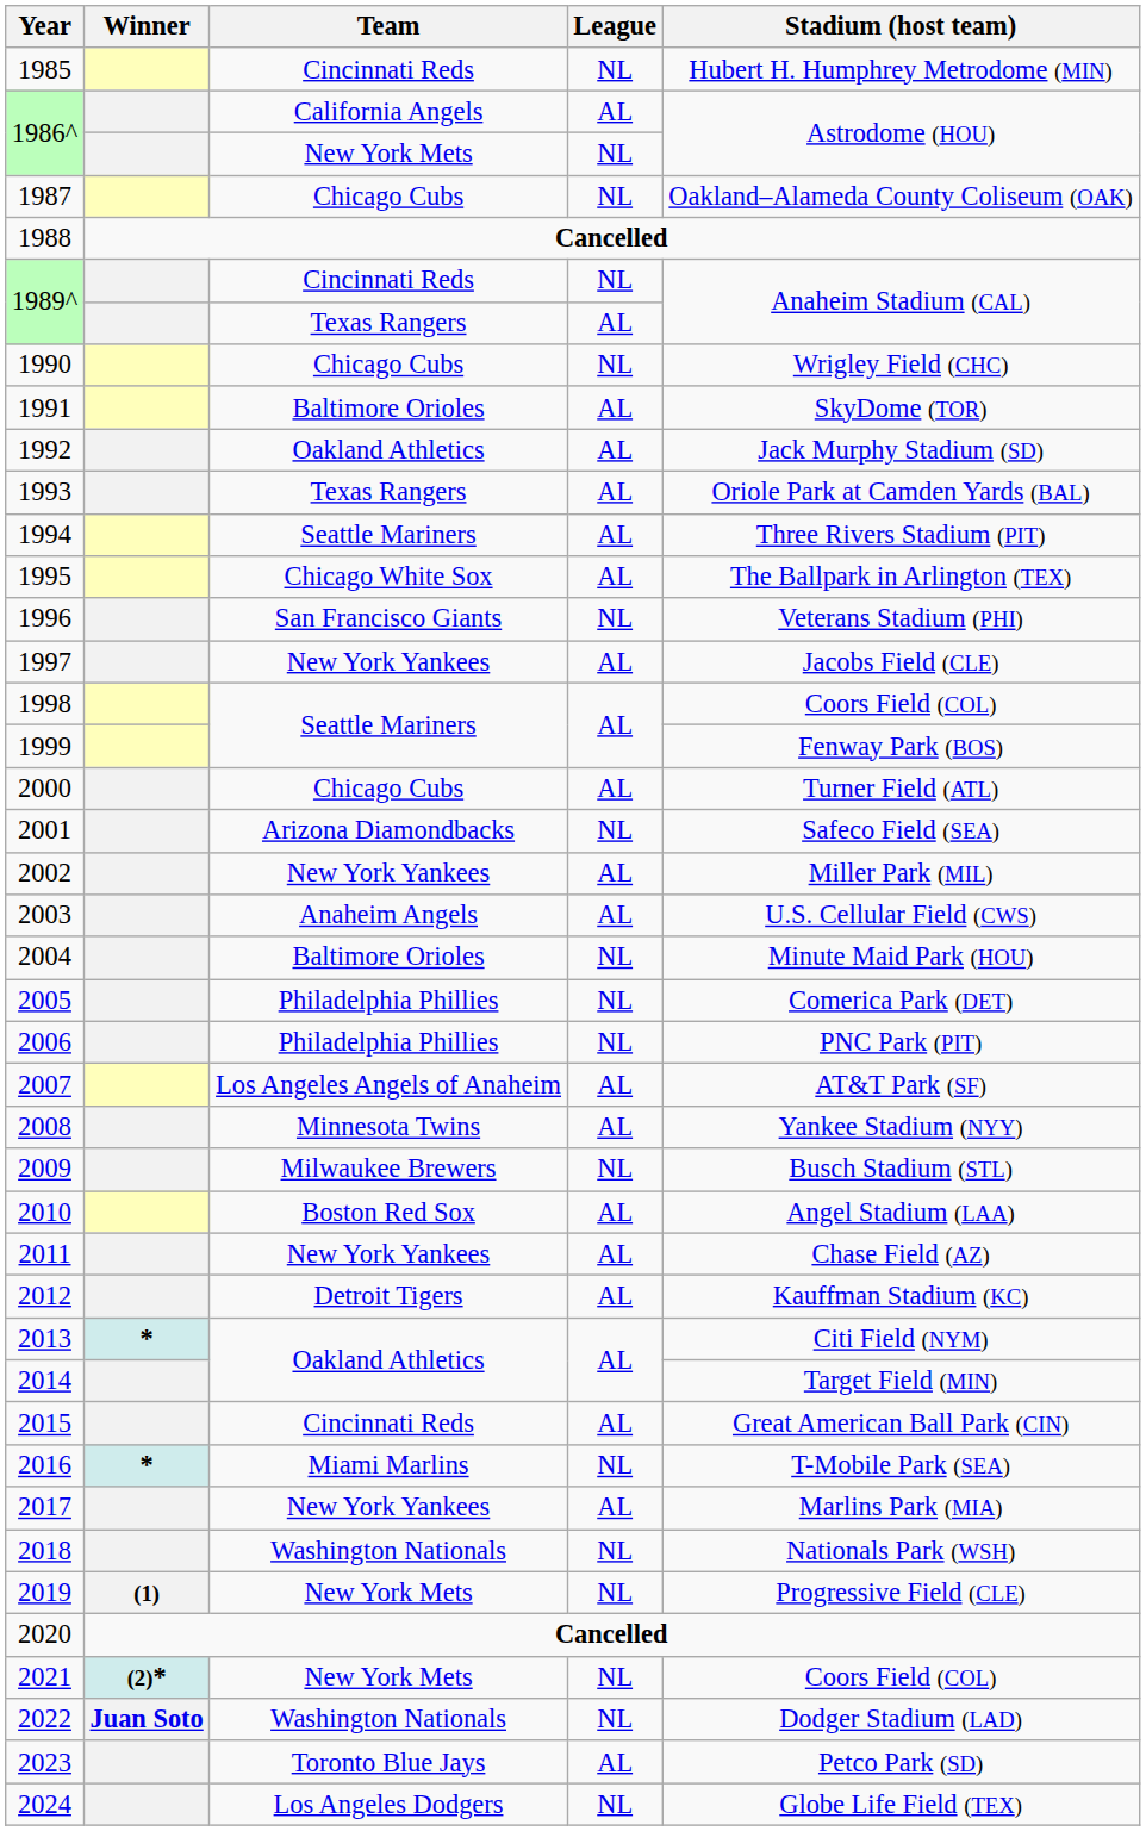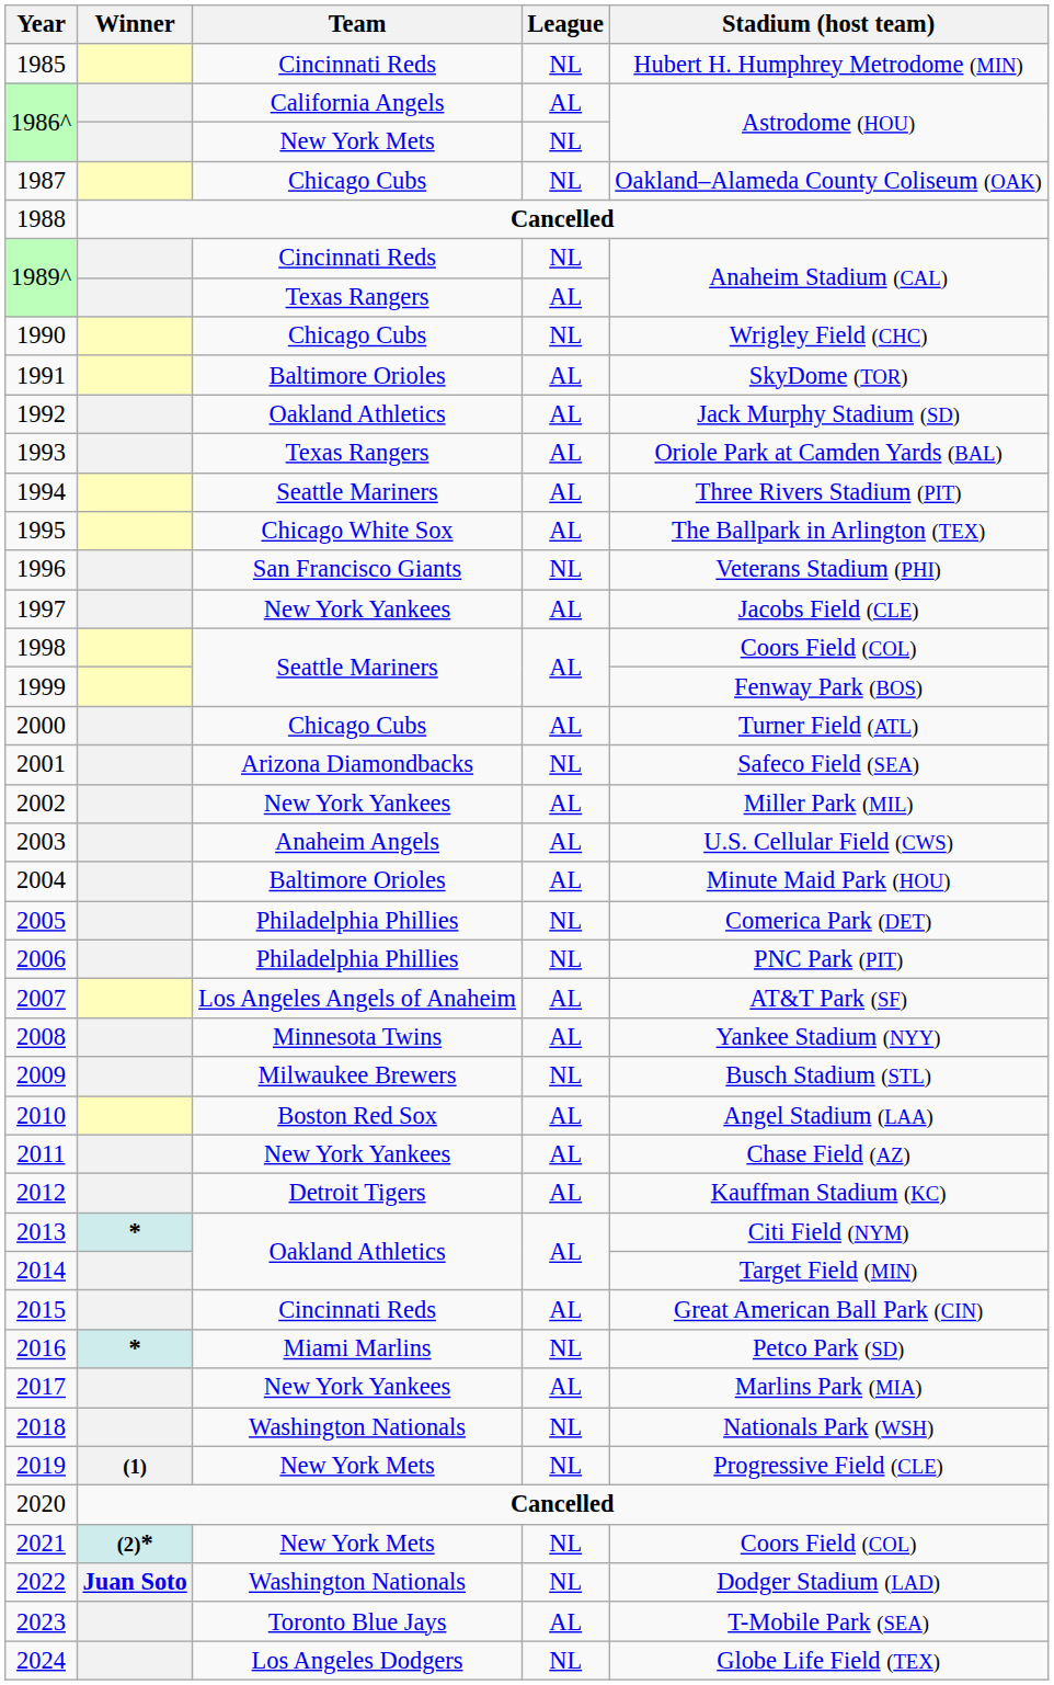2004 | League: NL -> AL
2016 | Stadium (host team): T-Mobile Park (SEA) -> Petco Park (SD)
2023 | Stadium (host team): Petco Park (SD) -> T-Mobile Park (SEA)
